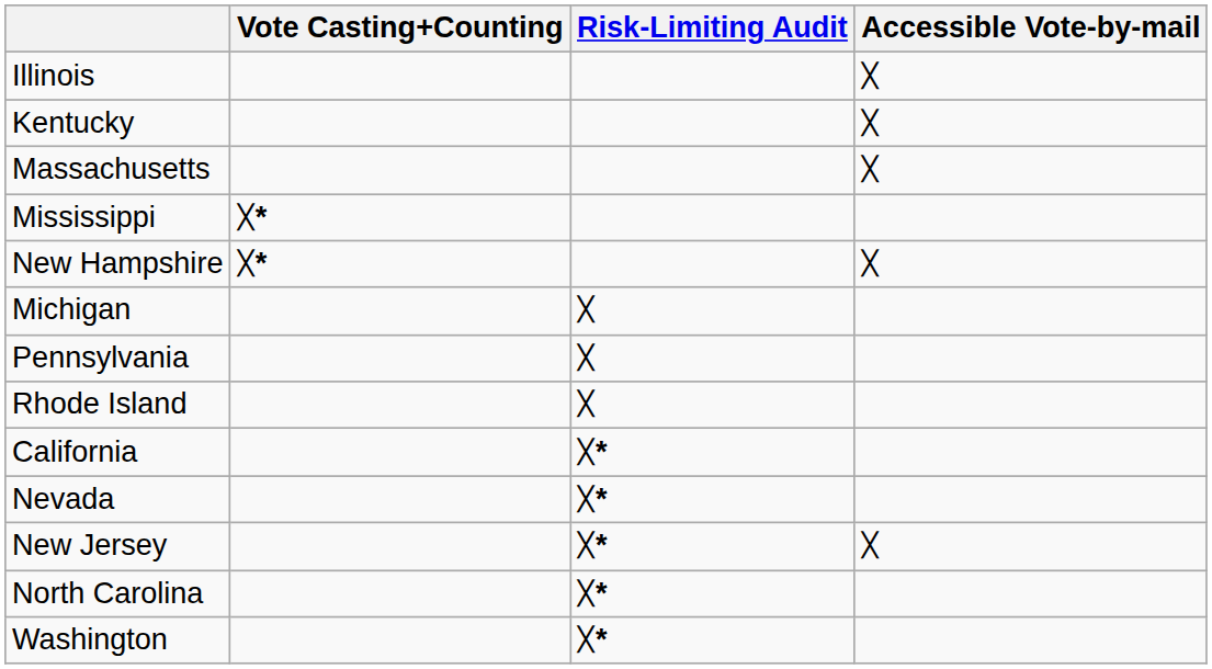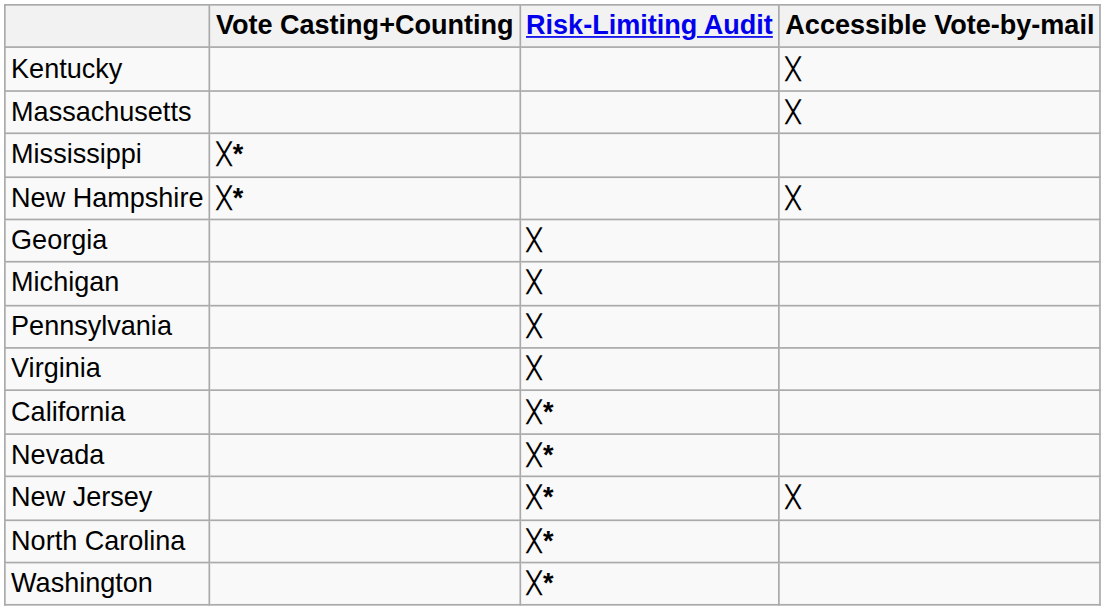- row: Illinois | ᚷ
+ row: Georgia | ᚷ
- row: Rhode Island | ᚷ
+ row: Virginia | ᚷ
